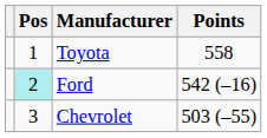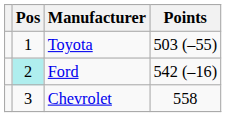Toyota | Points: 558 -> 503 (–55)
Chevrolet | Points: 503 (–55) -> 558
